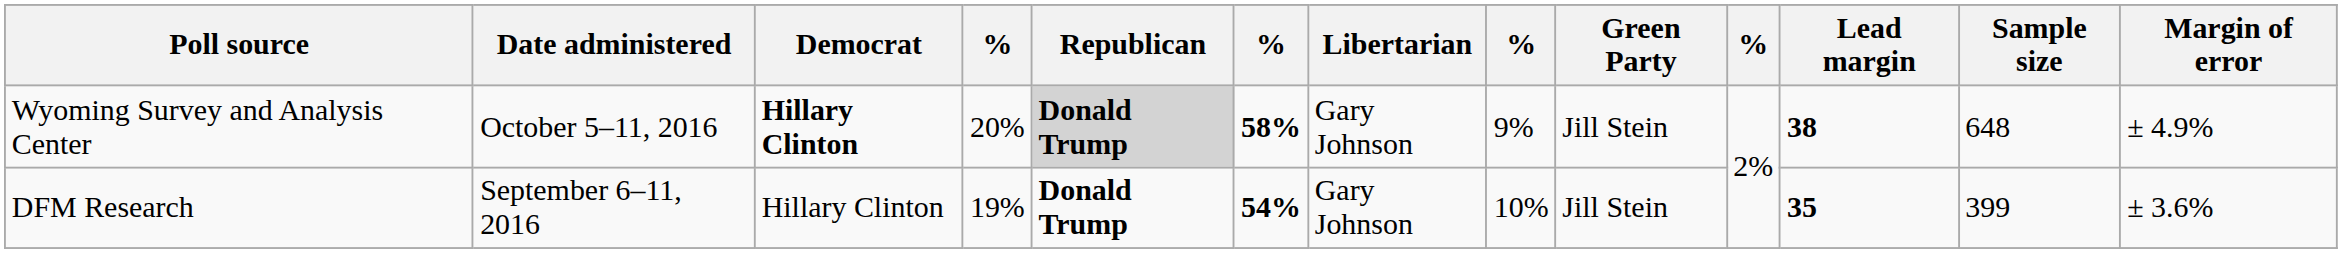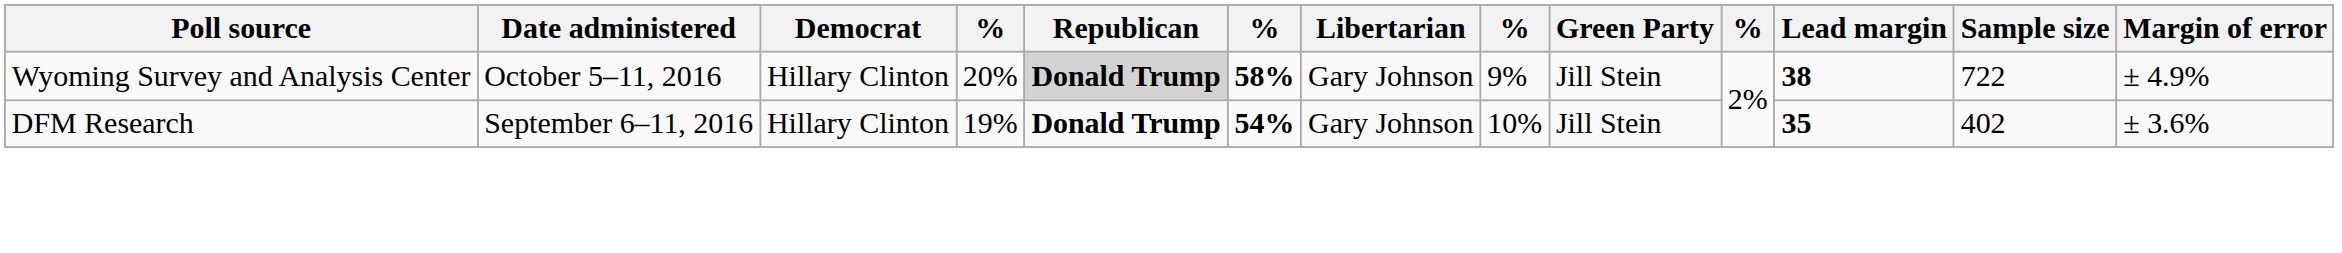Wyoming Survey and Analysis Center | Democrat: bold -> normal
Wyoming Survey and Analysis Center | Sample size: 648 -> 722
DFM Research | Sample size: 399 -> 402
